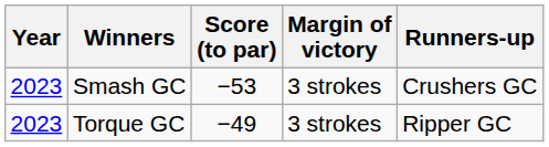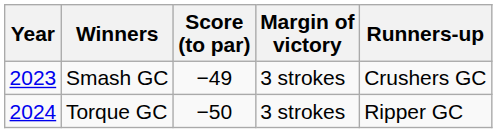Smash GC | Score (to par): −53 -> −49
Torque GC | Year: 2023 -> 2024
Torque GC | Score (to par): −49 -> −50
